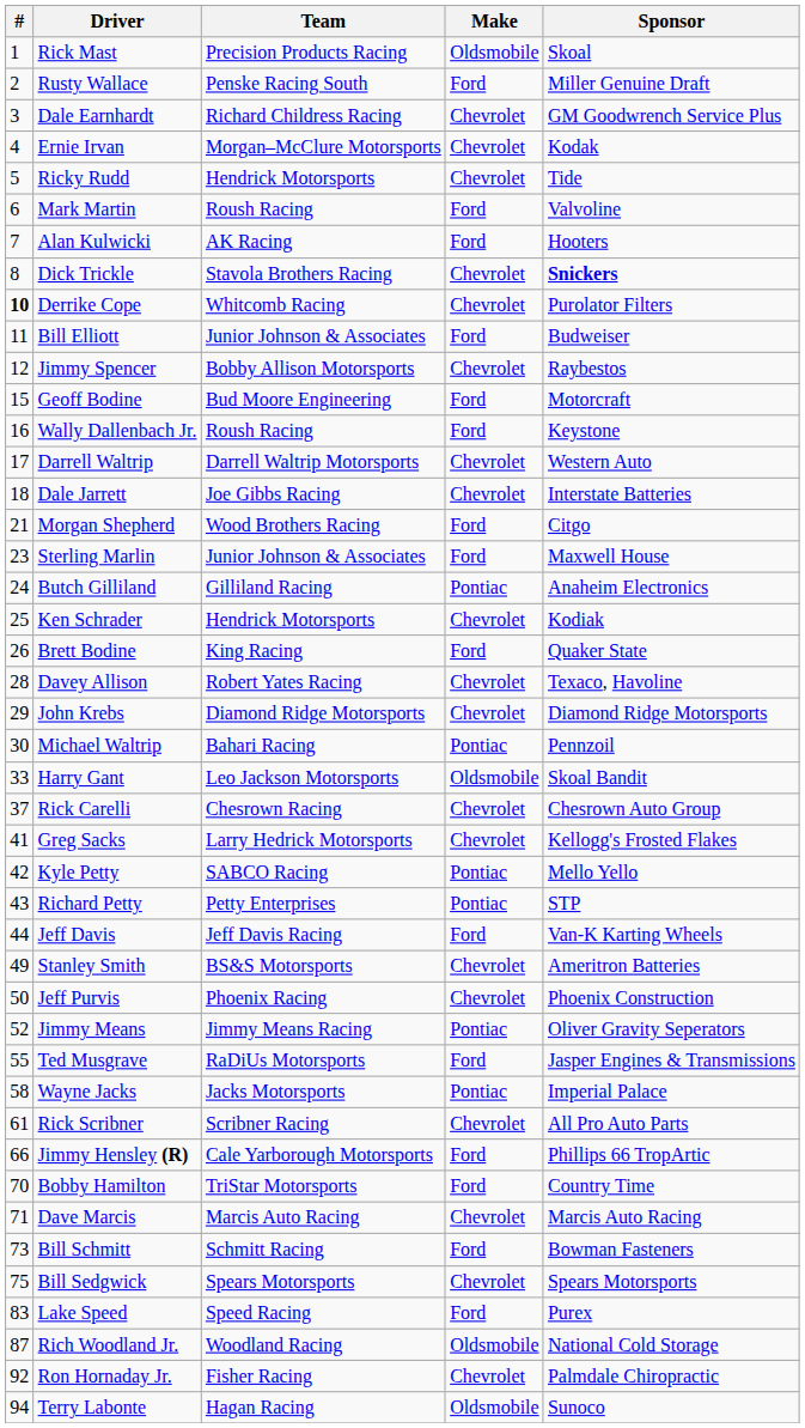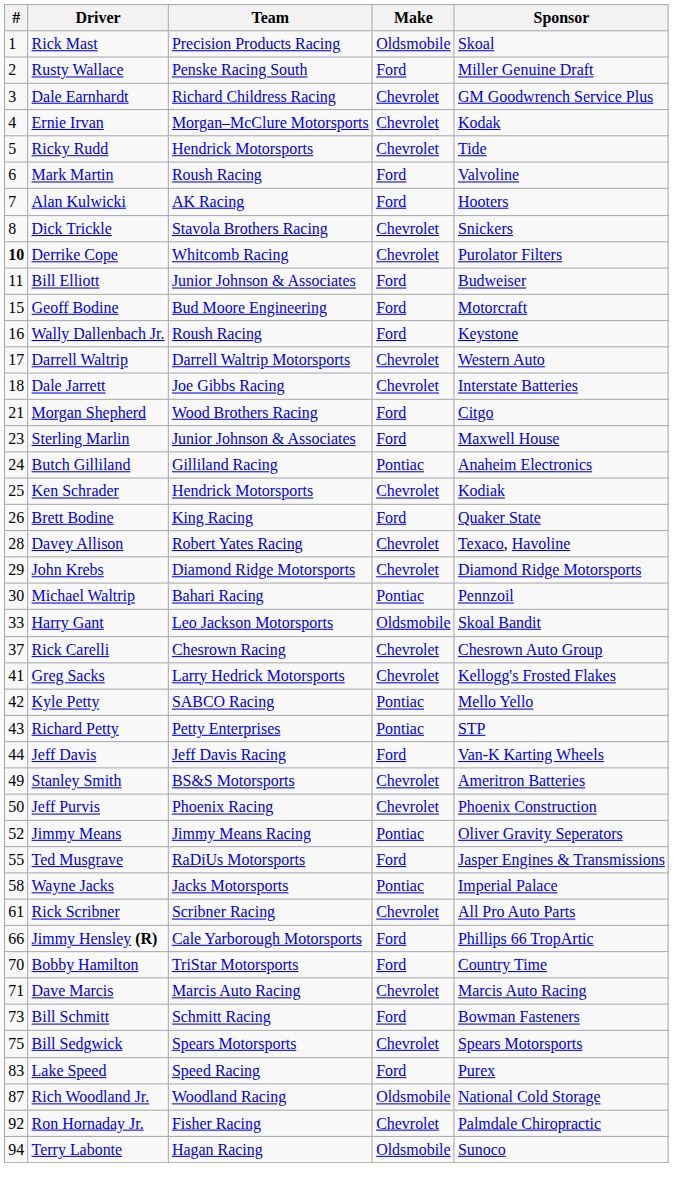Dick Trickle | Sponsor: bold -> normal
- row: 12 | Jimmy Spencer | Bobby Allison Motorsports | Chevrolet | Raybestos
